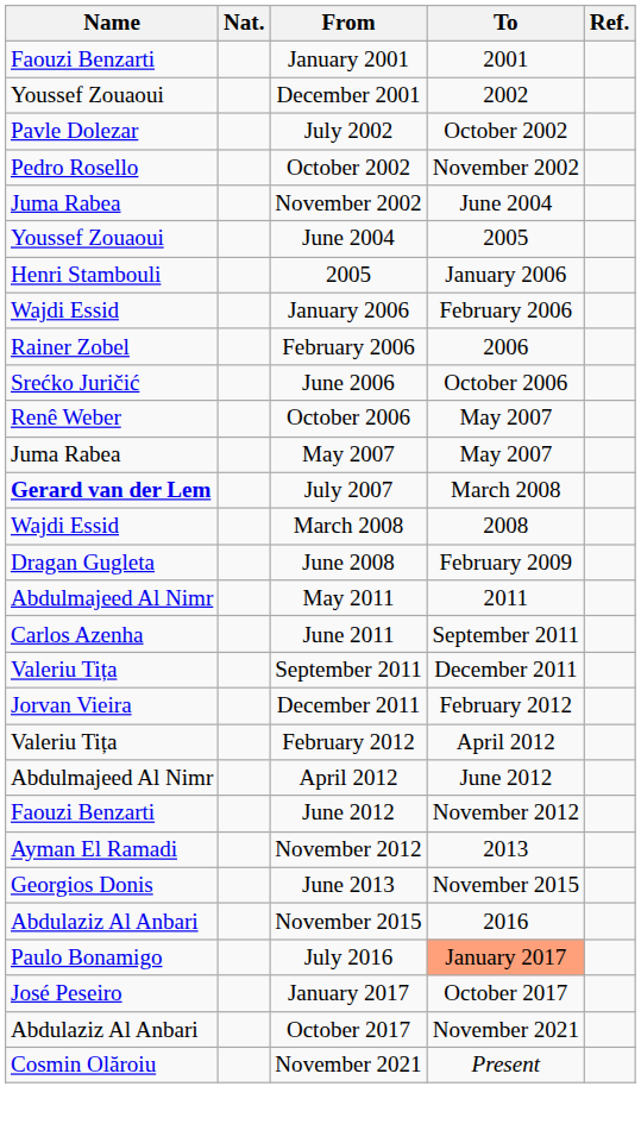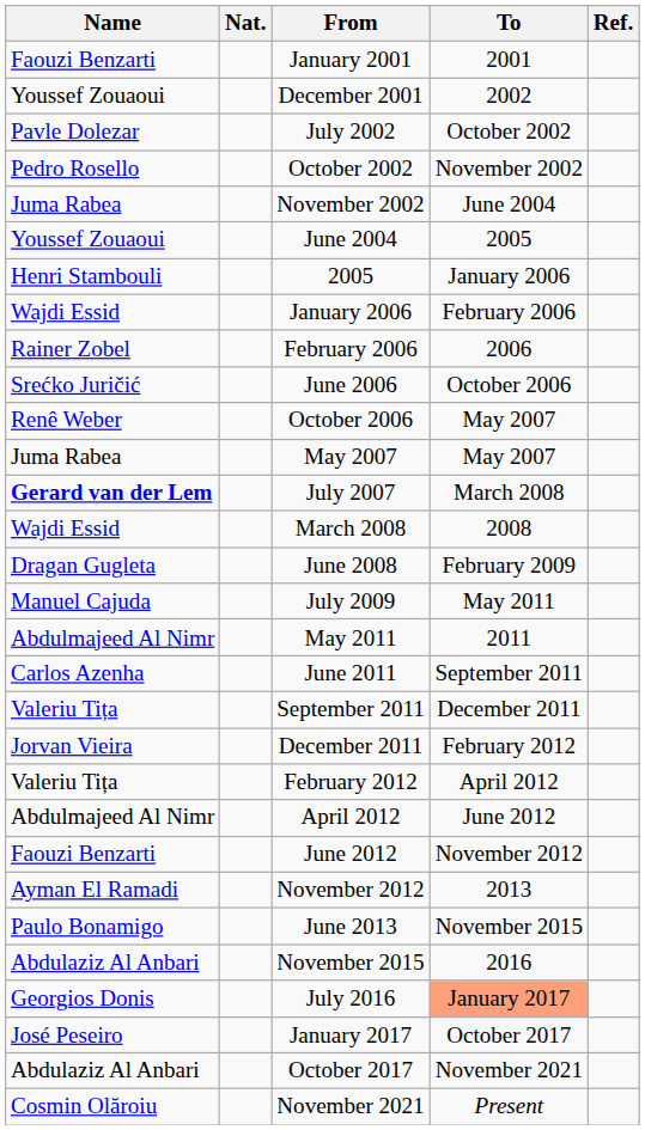+ row: Manuel Cajuda | July 2009 | May 2011
June 2013 | Name: Georgios Donis -> Paulo Bonamigo
July 2016 | Name: Paulo Bonamigo -> Georgios Donis
